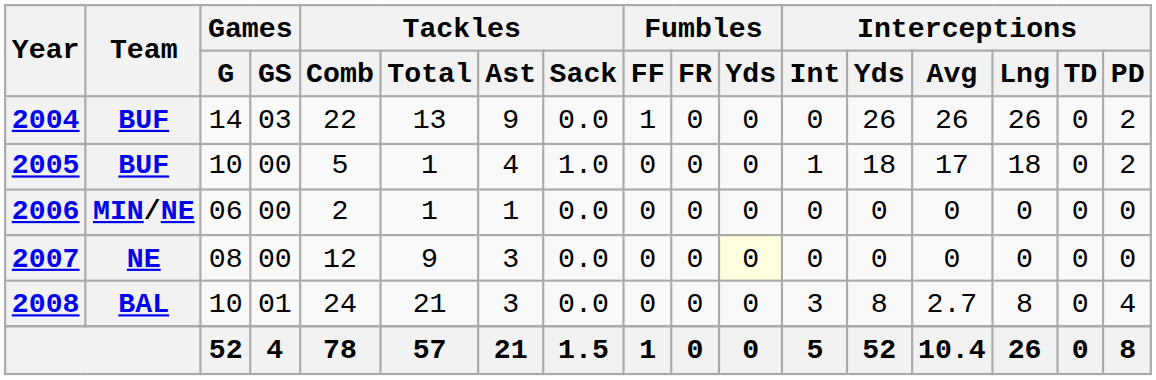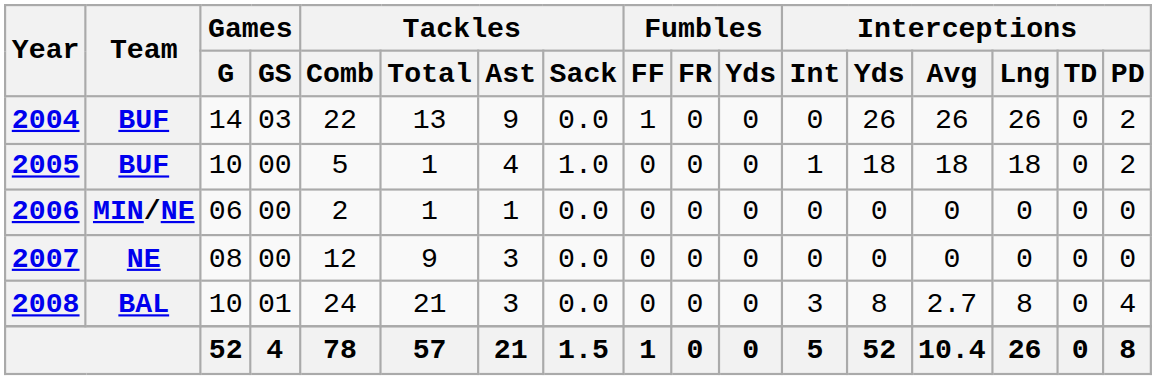2005 | Interceptions / Avg: 17 -> 18
2007 | Fumbles / Yds: lightyellow background -> no background
